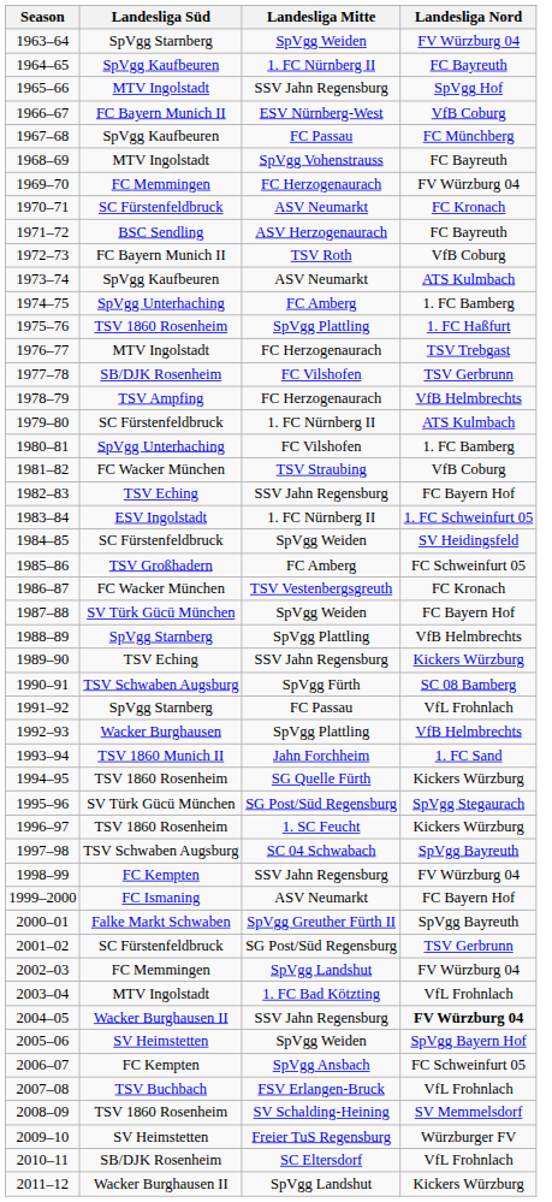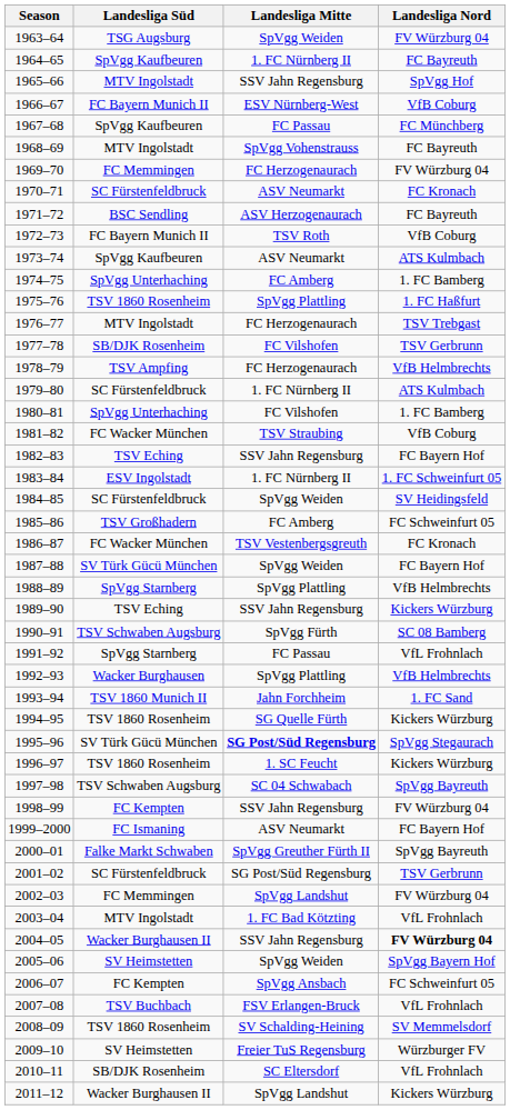1963–64 | Landesliga Süd: SpVgg Starnberg -> TSG Augsburg
1995–96 | Landesliga Mitte: normal -> bold
